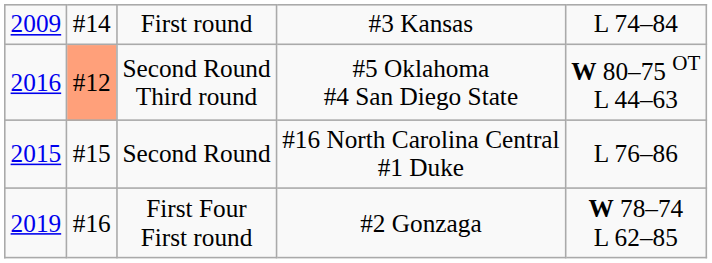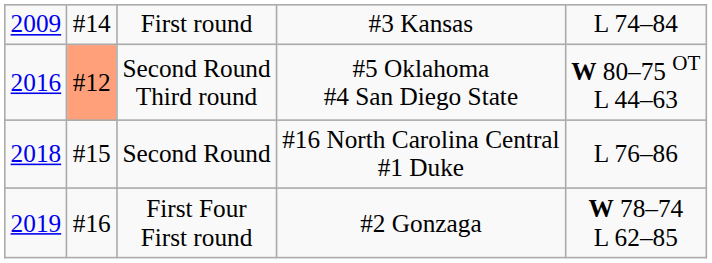Second Round | column 1: 2015 -> 2018
